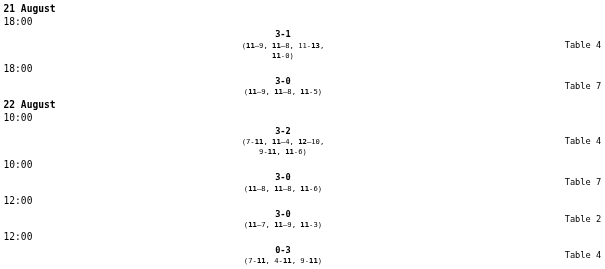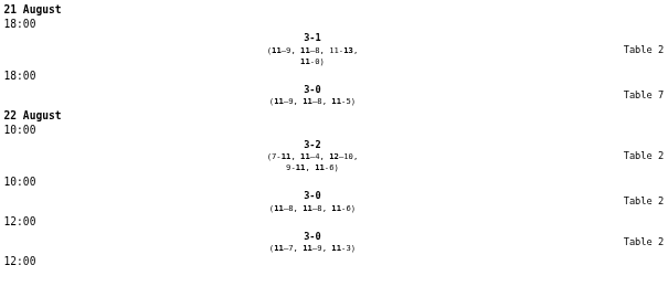3-1 (11–9, 11–8, 11-13, 11-0) | column 4: Table 4 -> Table 2
3-2 (7-11, 11–4, 12–10, 9-11, 11-6) | column 4: Table 4 -> Table 2
3-0 (11–8, 11–8, 11-6) | column 4: Table 7 -> Table 2
- row: 0-3 (7-11, 4-11, 9-11) | Table 4
